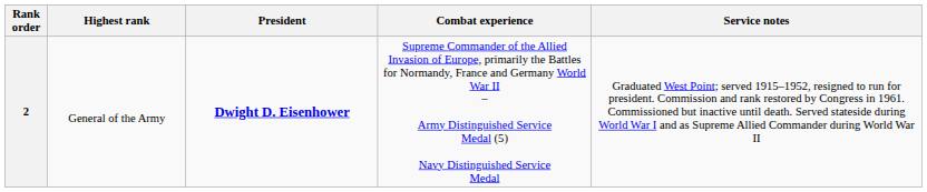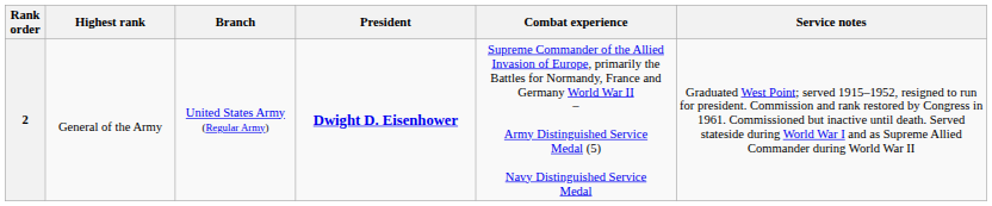+ column: Branch | United States Army (Regular Army)
